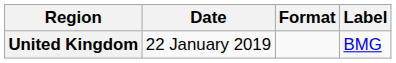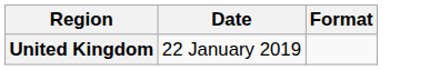- column: Label | BMG
